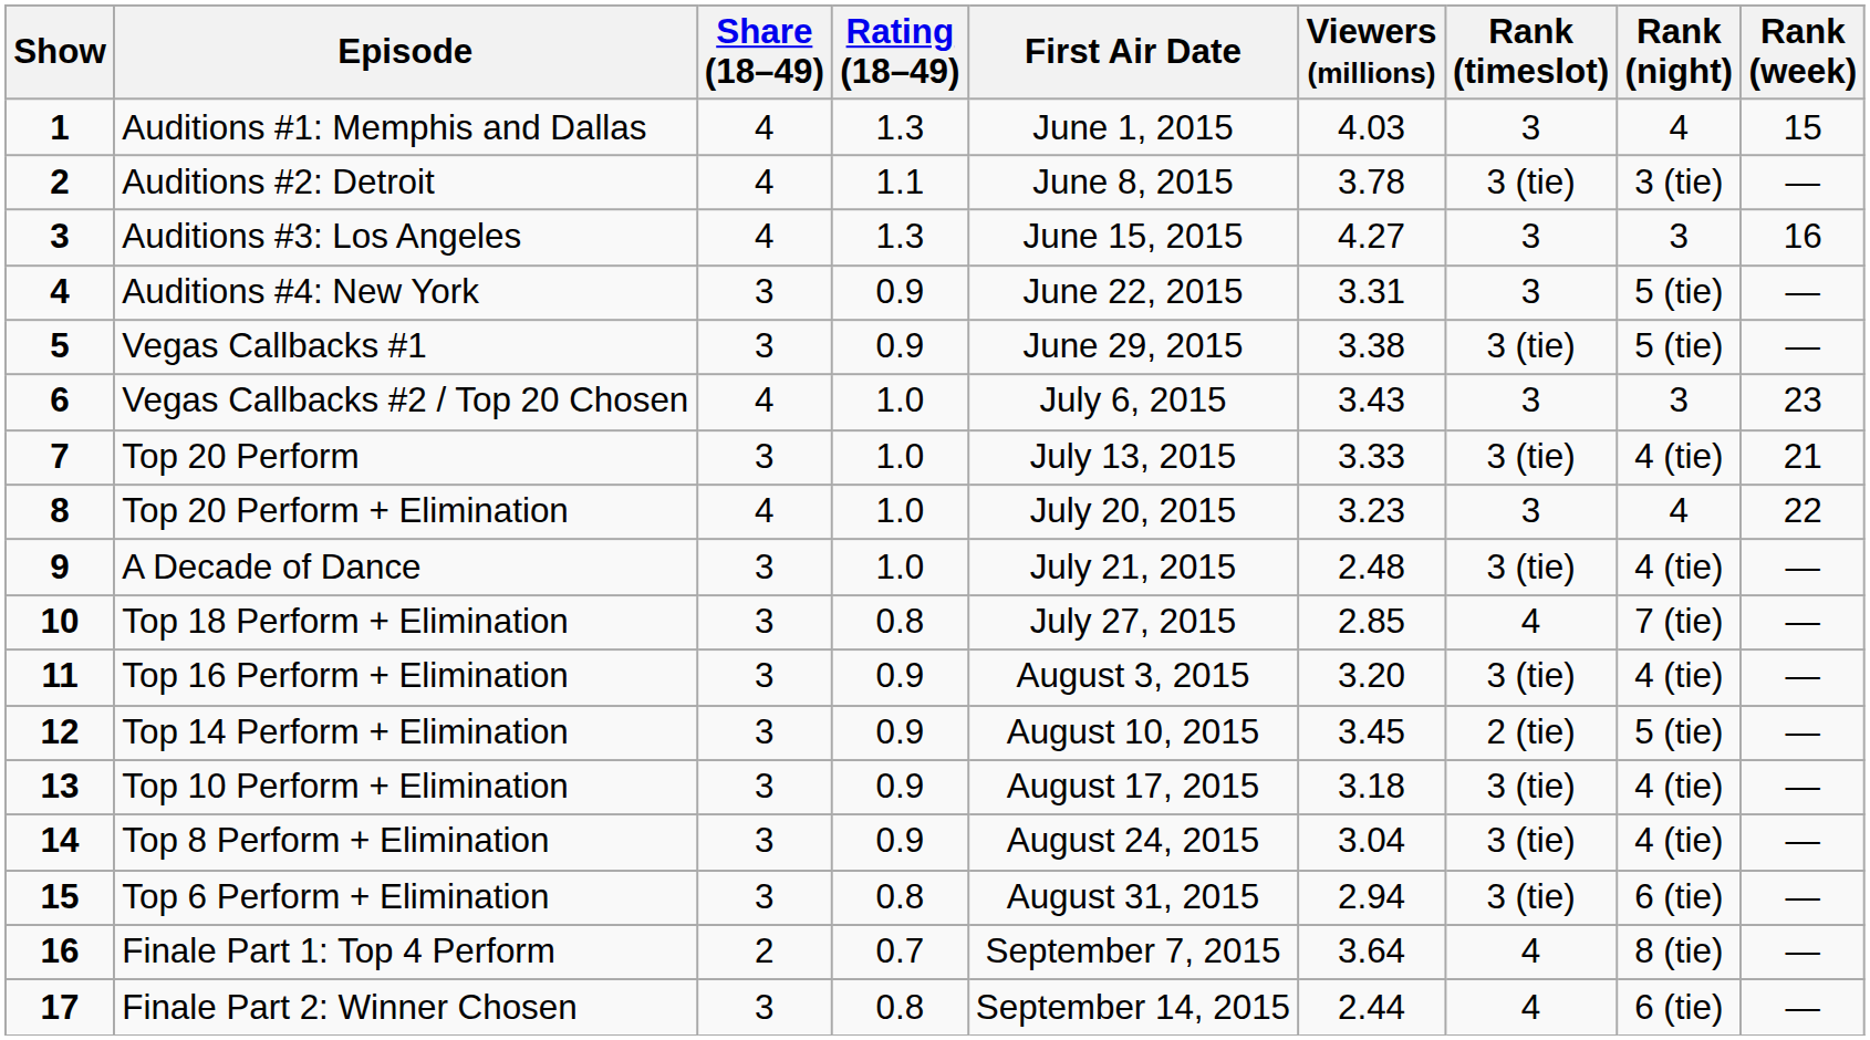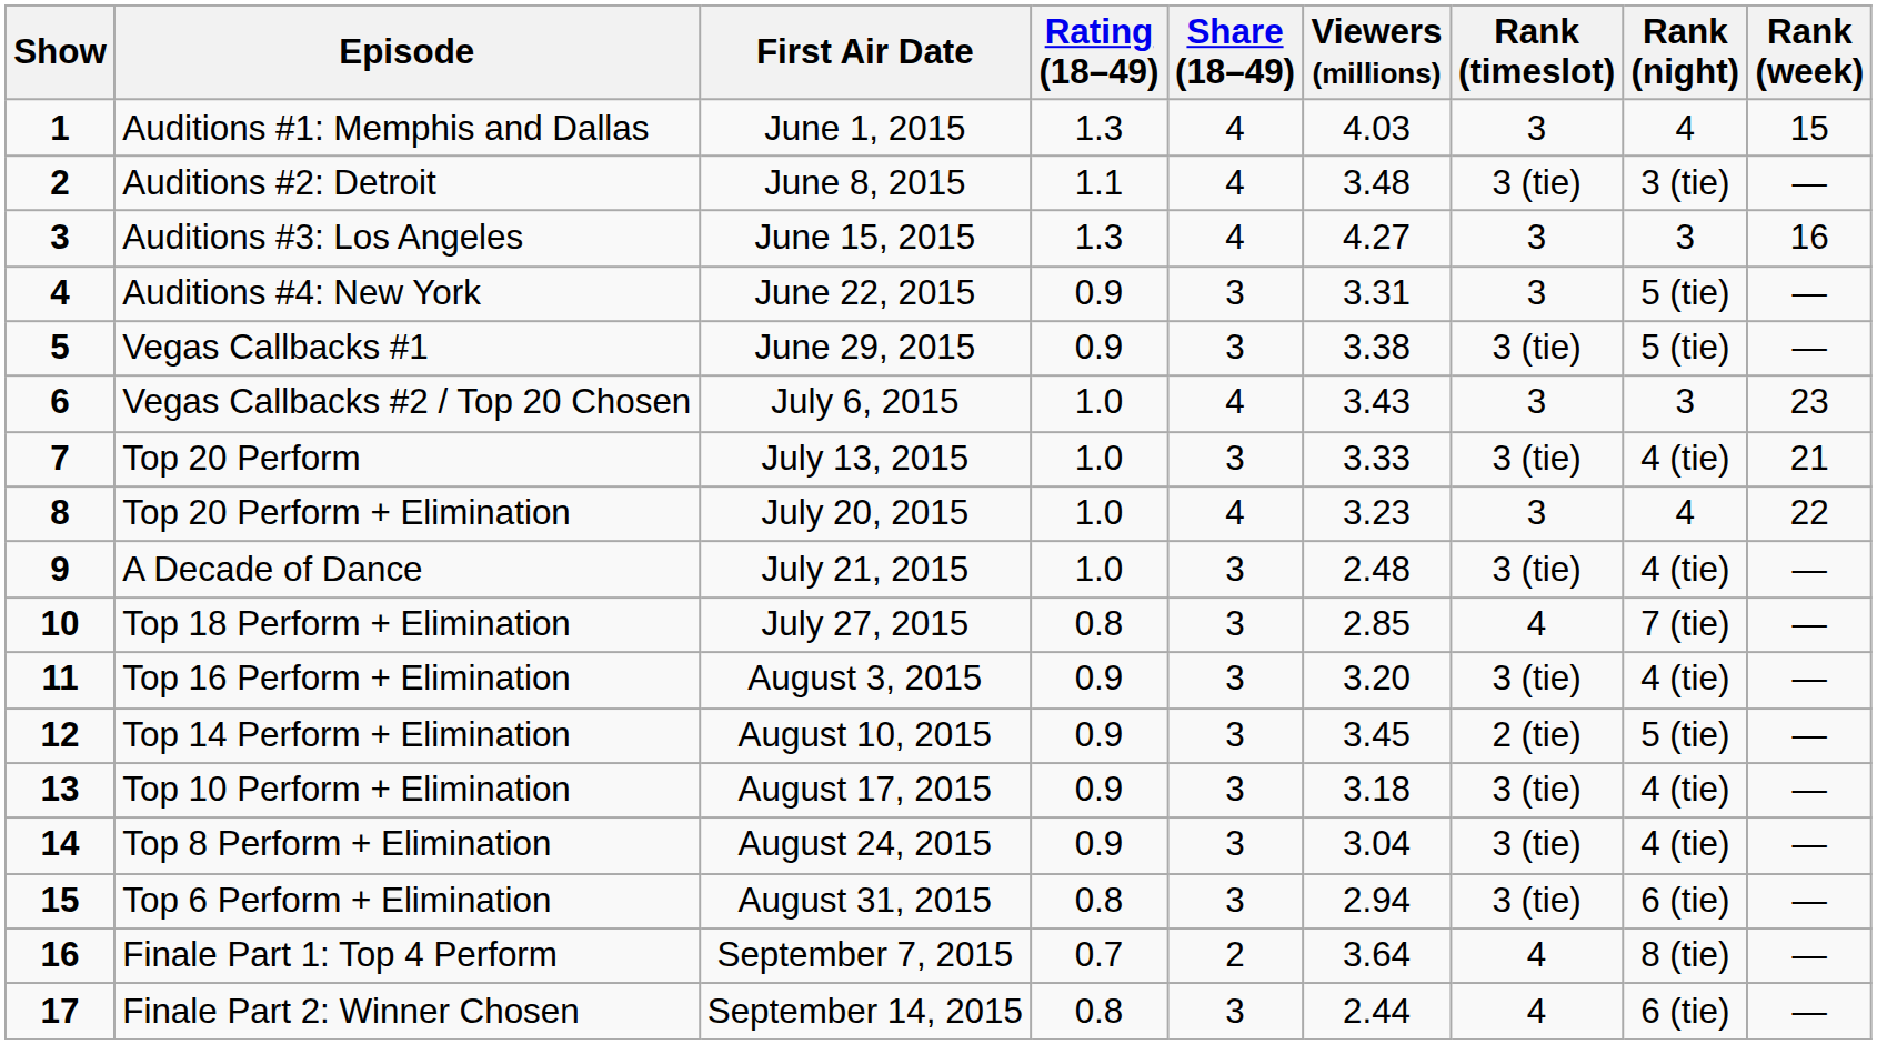columns swapped: First Air Date <-> Share (18–49)
Auditions #2: Detroit | Viewers (millions): 3.78 -> 3.48
